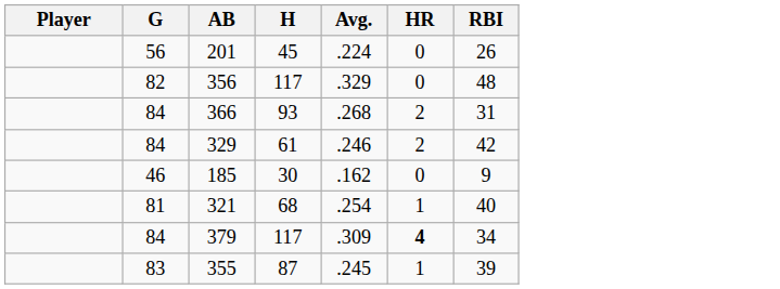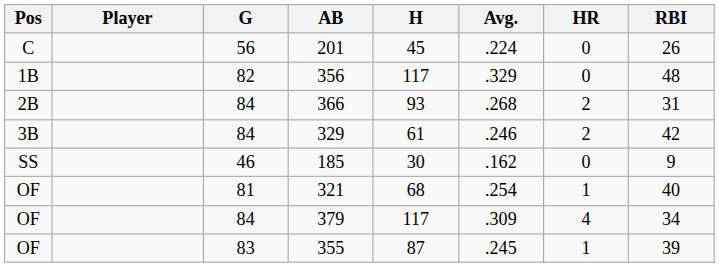+ column: Pos | C | 1B | 2B | 3B | SS | OF | OF | OF
379 | HR: bold -> normal
